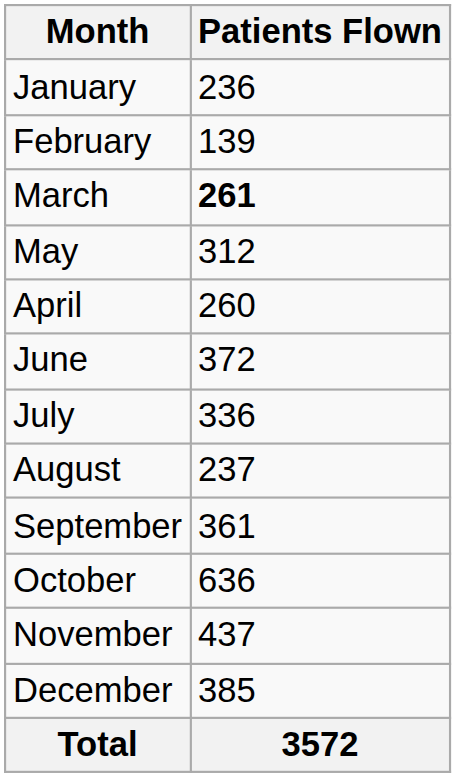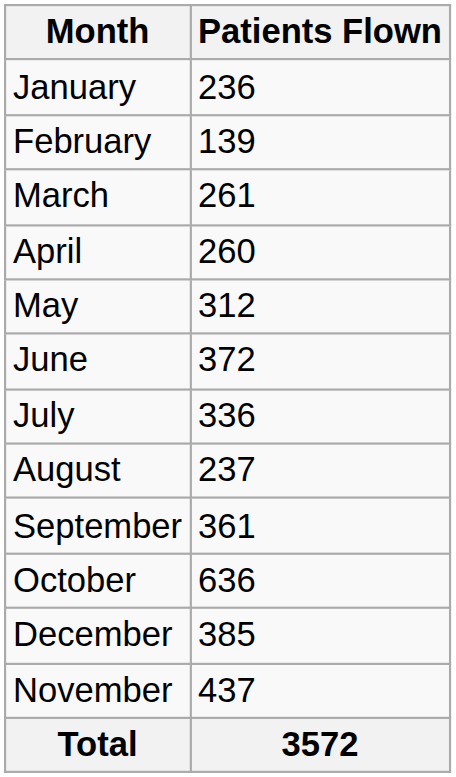March | Patients Flown: bold -> normal
rows swapped: April <-> May
rows swapped: November <-> December
